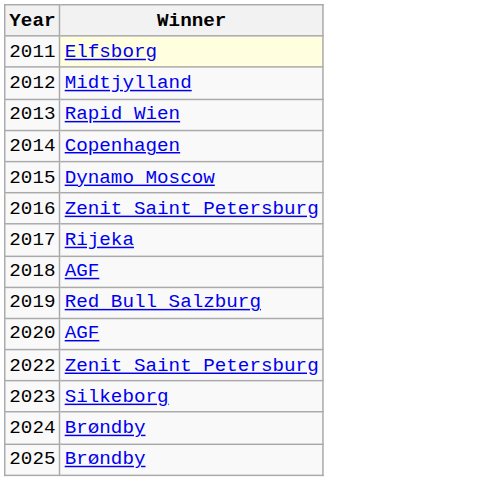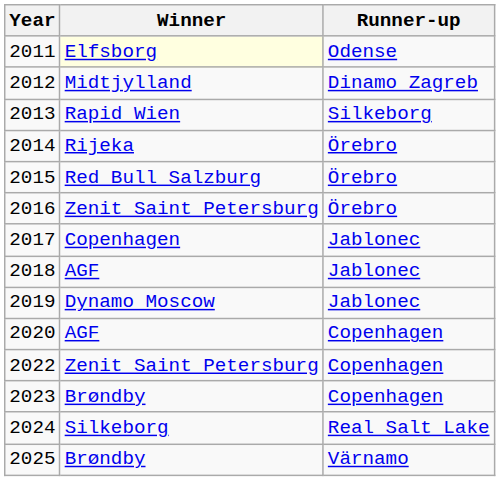+ column: Runner-up | Odense | Dinamo Zagreb | Silkeborg | Örebro | Örebro | Örebro | Jablonec | Jablonec | Jablonec | Copenhagen | Copenhagen | Copenhagen | Real Salt Lake | Värnamo
2014 | Winner: Copenhagen -> Rijeka
2015 | Winner: Dynamo Moscow -> Red Bull Salzburg
2017 | Winner: Rijeka -> Copenhagen
2019 | Winner: Red Bull Salzburg -> Dynamo Moscow
2023 | Winner: Silkeborg -> Brøndby
2024 | Winner: Brøndby -> Silkeborg
